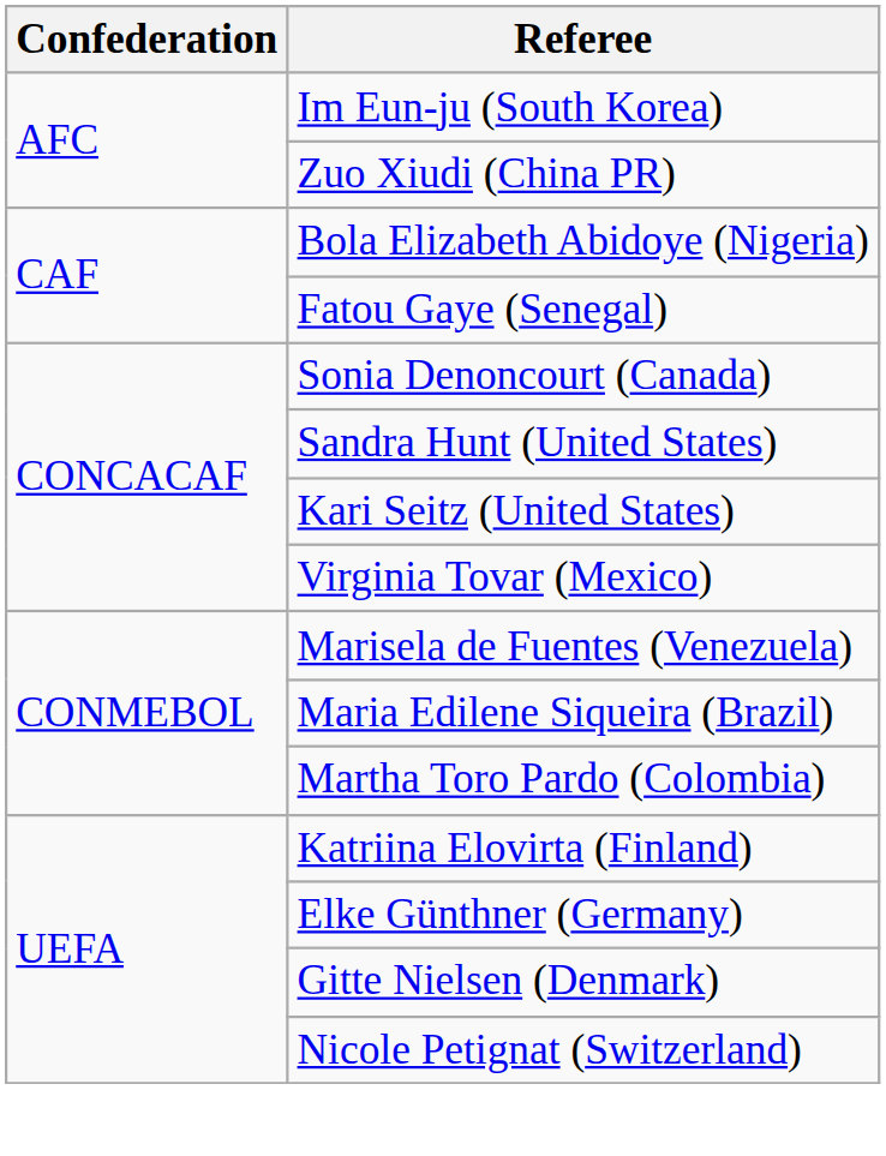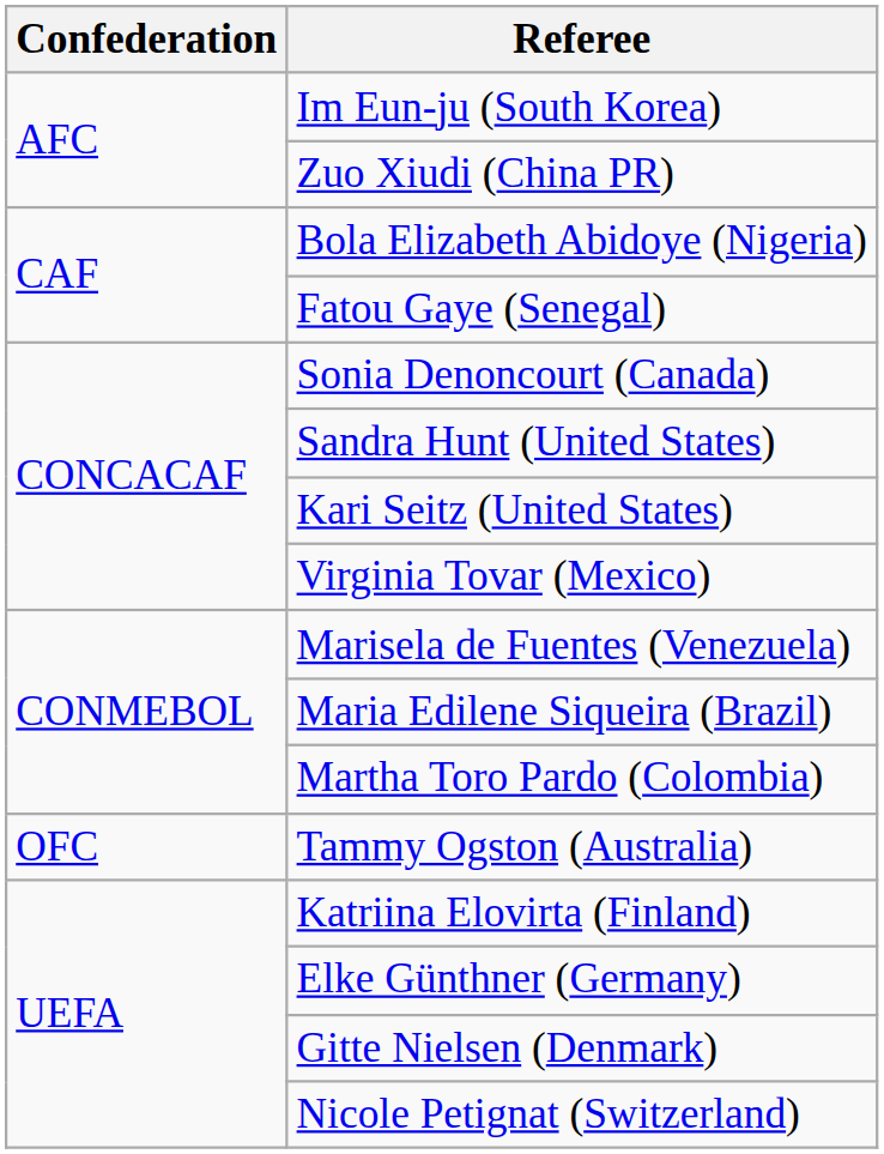+ row: OFC | Tammy Ogston (Australia)
